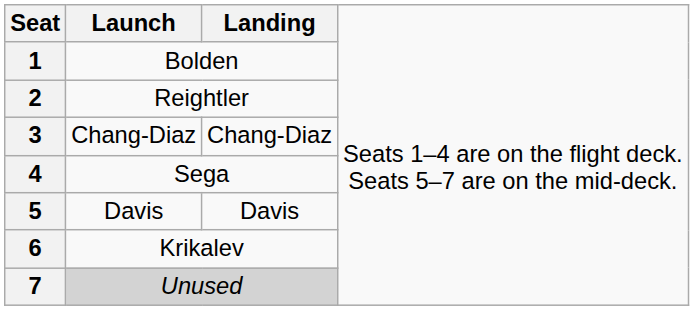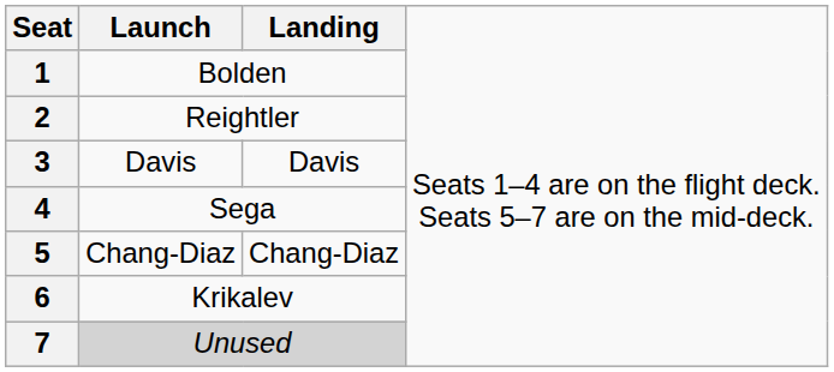3 | column 2: Chang-Diaz -> Davis
3 | column 3: Chang-Diaz -> Davis
5 | column 2: Davis -> Chang-Diaz
5 | column 3: Davis -> Chang-Diaz
